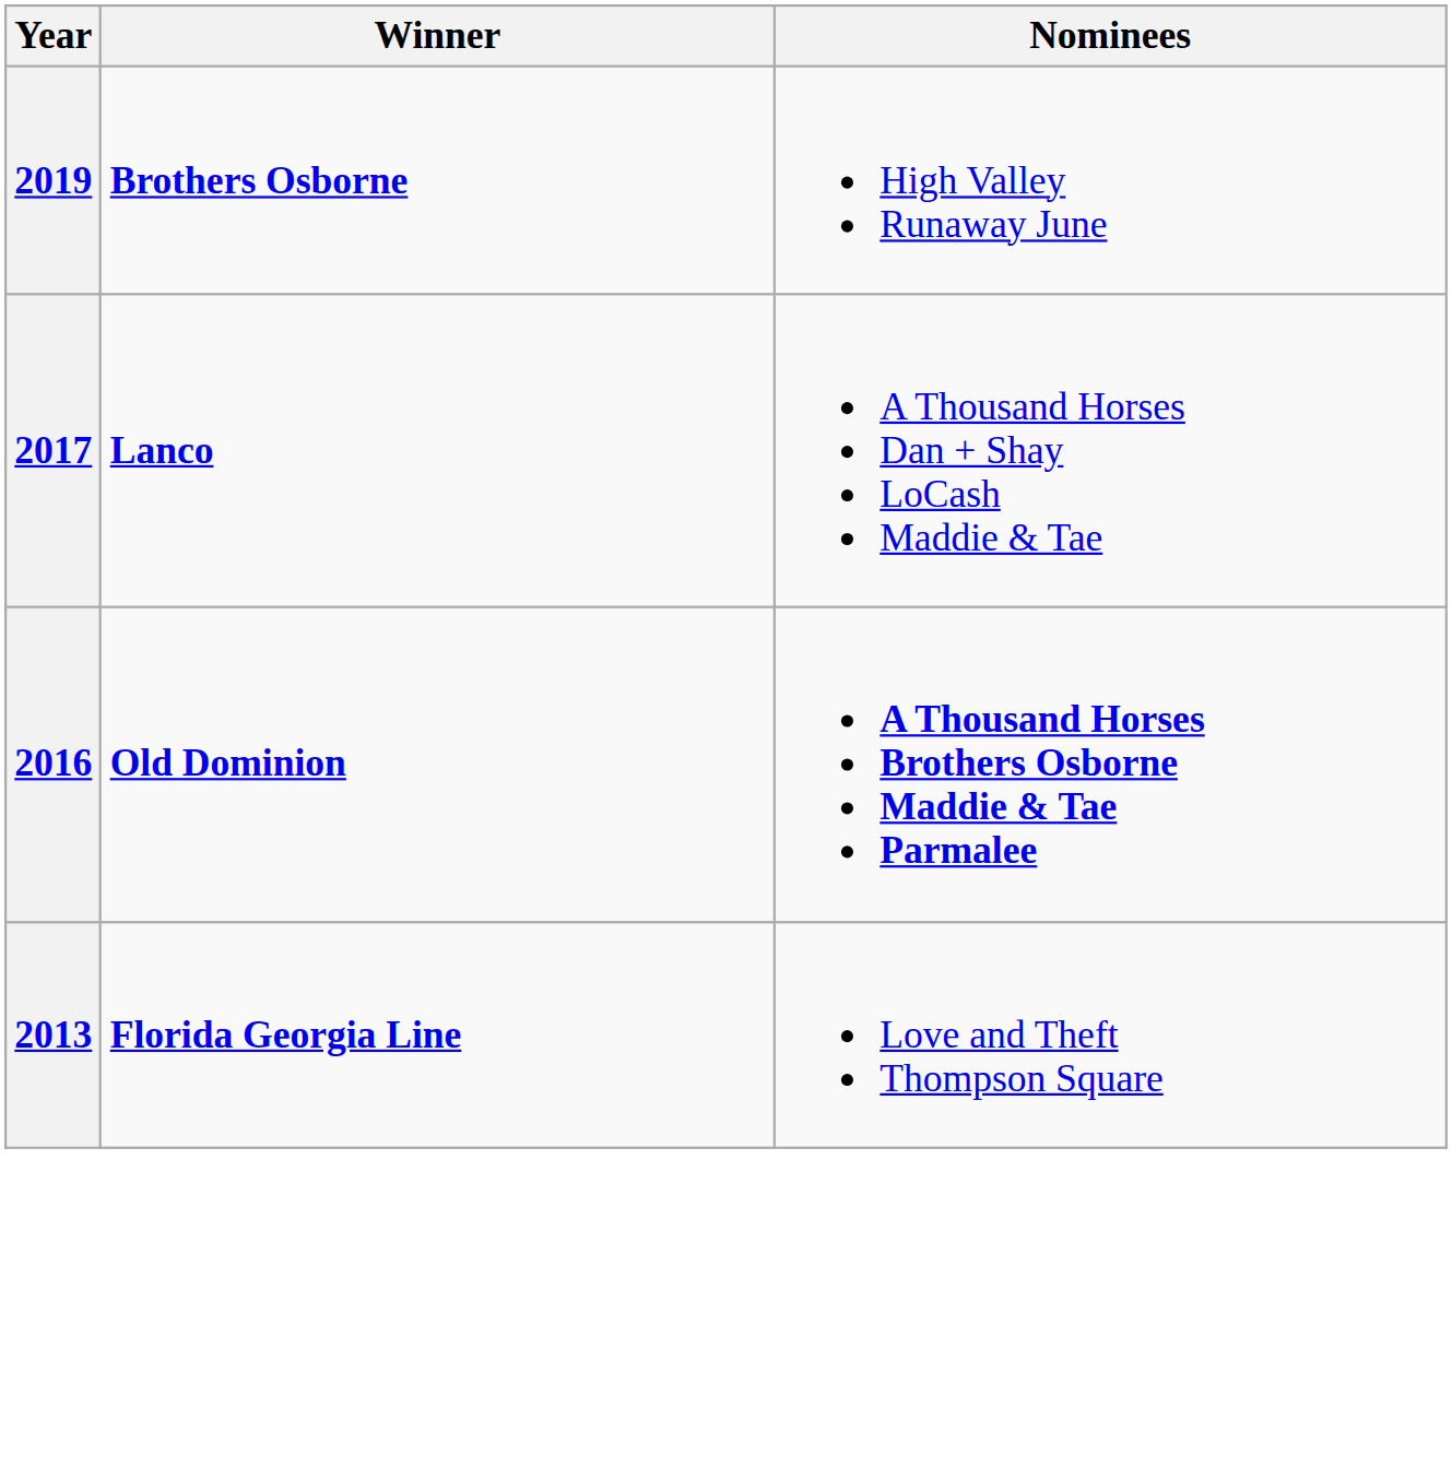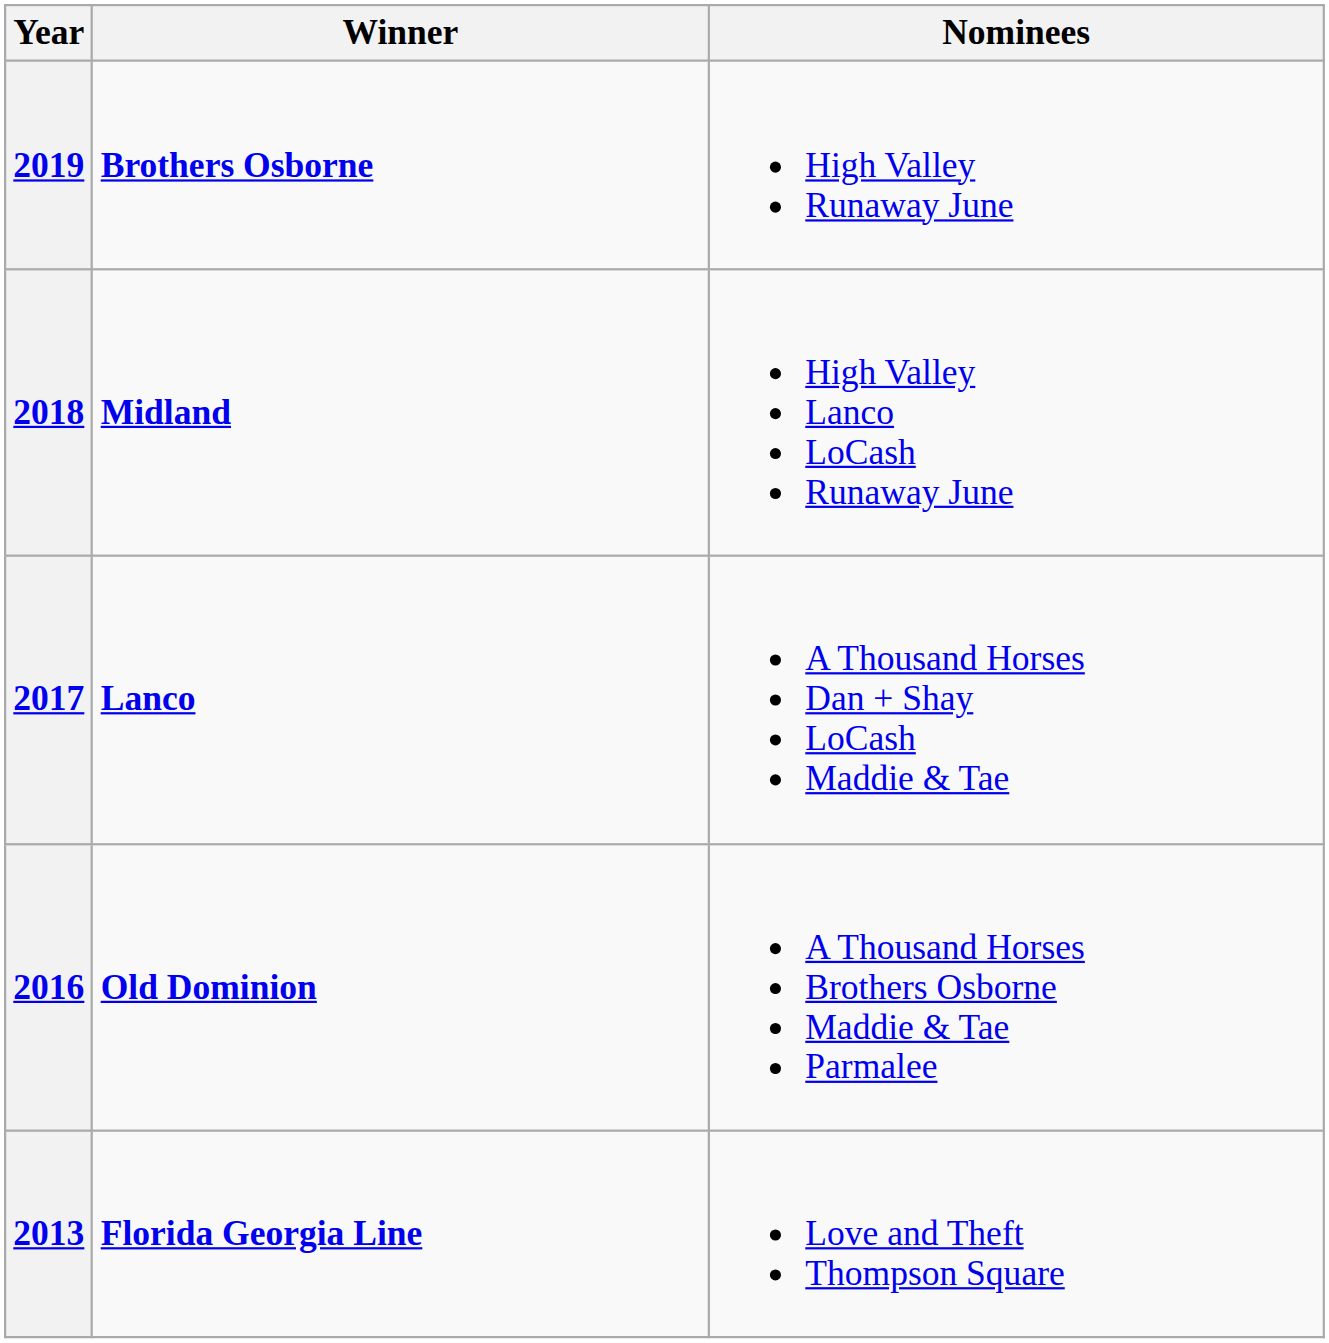+ row: 2018 | Midland | High Valley Lanco LoCash Runaway June
2016 | Nominees: bold -> normal
